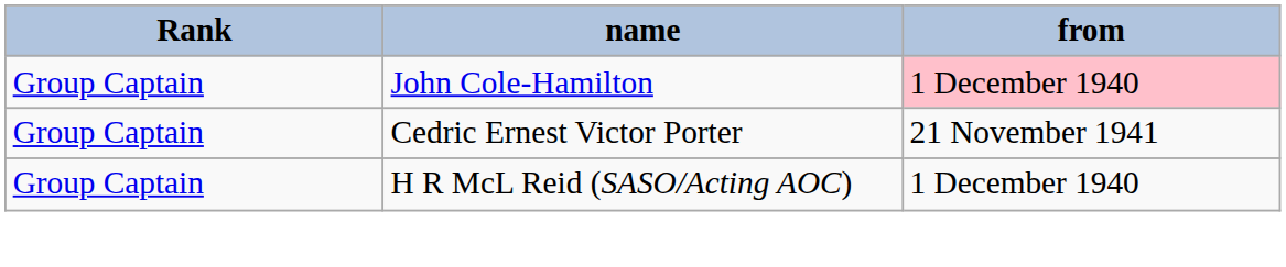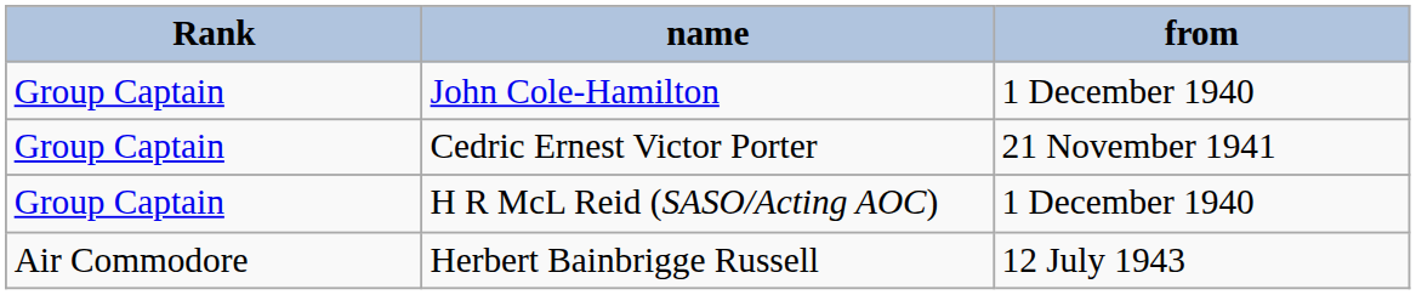John Cole-Hamilton | from: pink background -> no background
+ row: Air Commodore | Herbert Bainbrigge Russell | 12 July 1943
